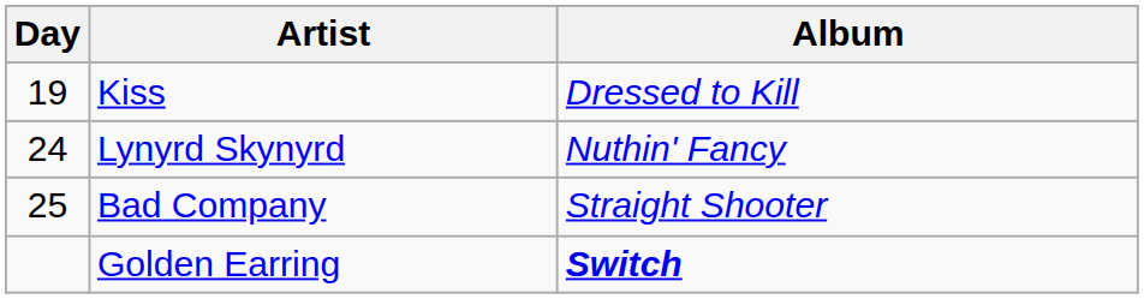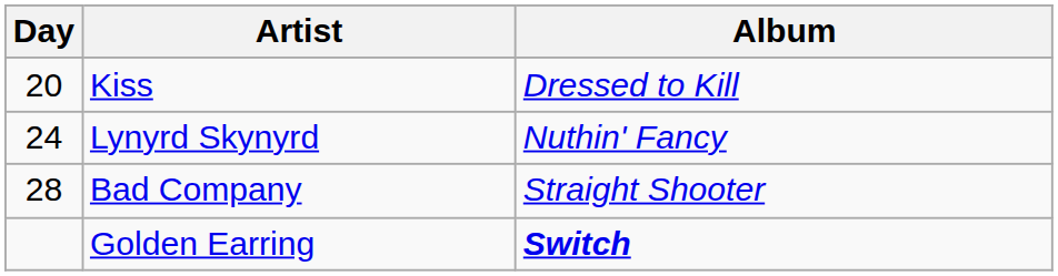Kiss | Day: 19 -> 20
Bad Company | Day: 25 -> 28
